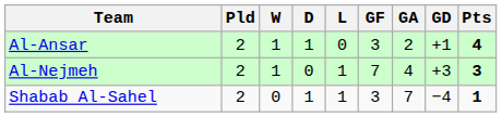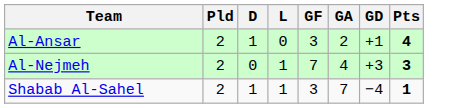- column: W | 1 | 1 | 0
